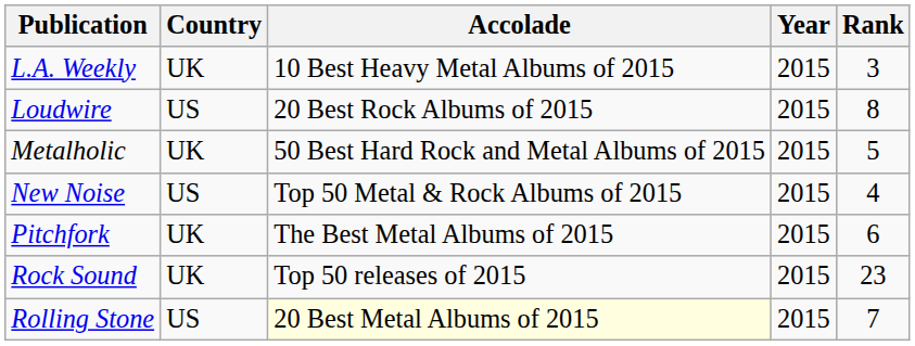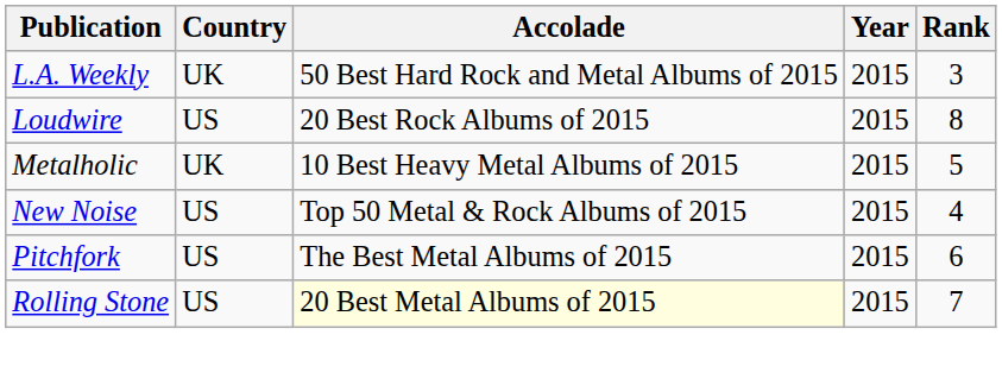L.A. Weekly | Accolade: 10 Best Heavy Metal Albums of 2015 -> 50 Best Hard Rock and Metal Albums of 2015
Metalholic | Accolade: 50 Best Hard Rock and Metal Albums of 2015 -> 10 Best Heavy Metal Albums of 2015
Pitchfork | Country: UK -> US
- row: Rock Sound | UK | Top 50 releases of 2015 | 2015 | 23
